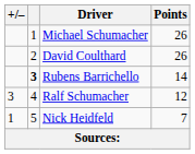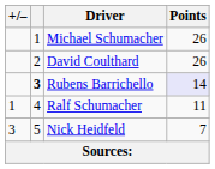Rubens Barrichello | Points: no background -> lavender background
Ralf Schumacher | +/–: 3 -> 1
Ralf Schumacher | Points: 12 -> 11
Nick Heidfeld | +/–: 1 -> 3
